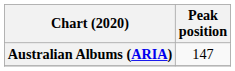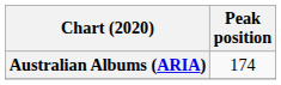Australian Albums (ARIA) | Peak position: 147 -> 174
